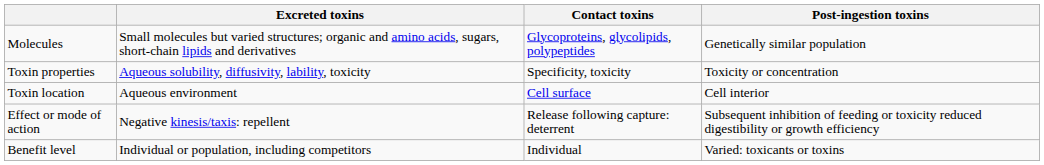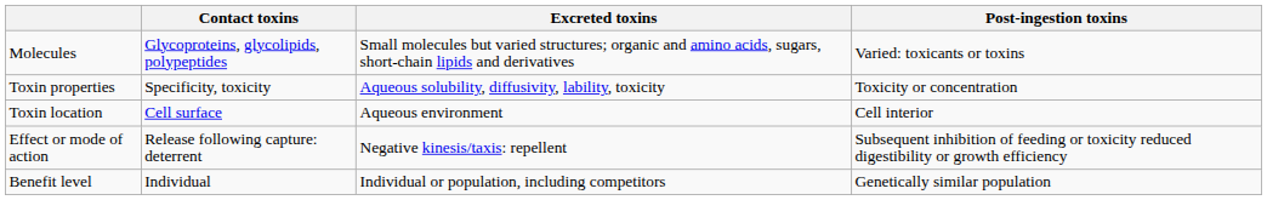columns swapped: Excreted toxins <-> Contact toxins
Molecules | Post-ingestion toxins: Genetically similar population -> Varied: toxicants or toxins
Benefit level | Post-ingestion toxins: Varied: toxicants or toxins -> Genetically similar population
